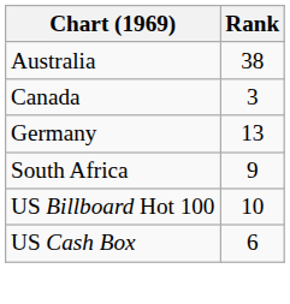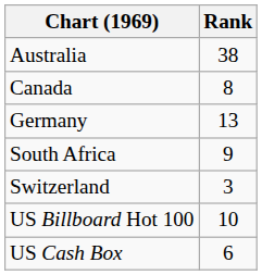Canada | Rank: 3 -> 8
+ row: Switzerland | 3
